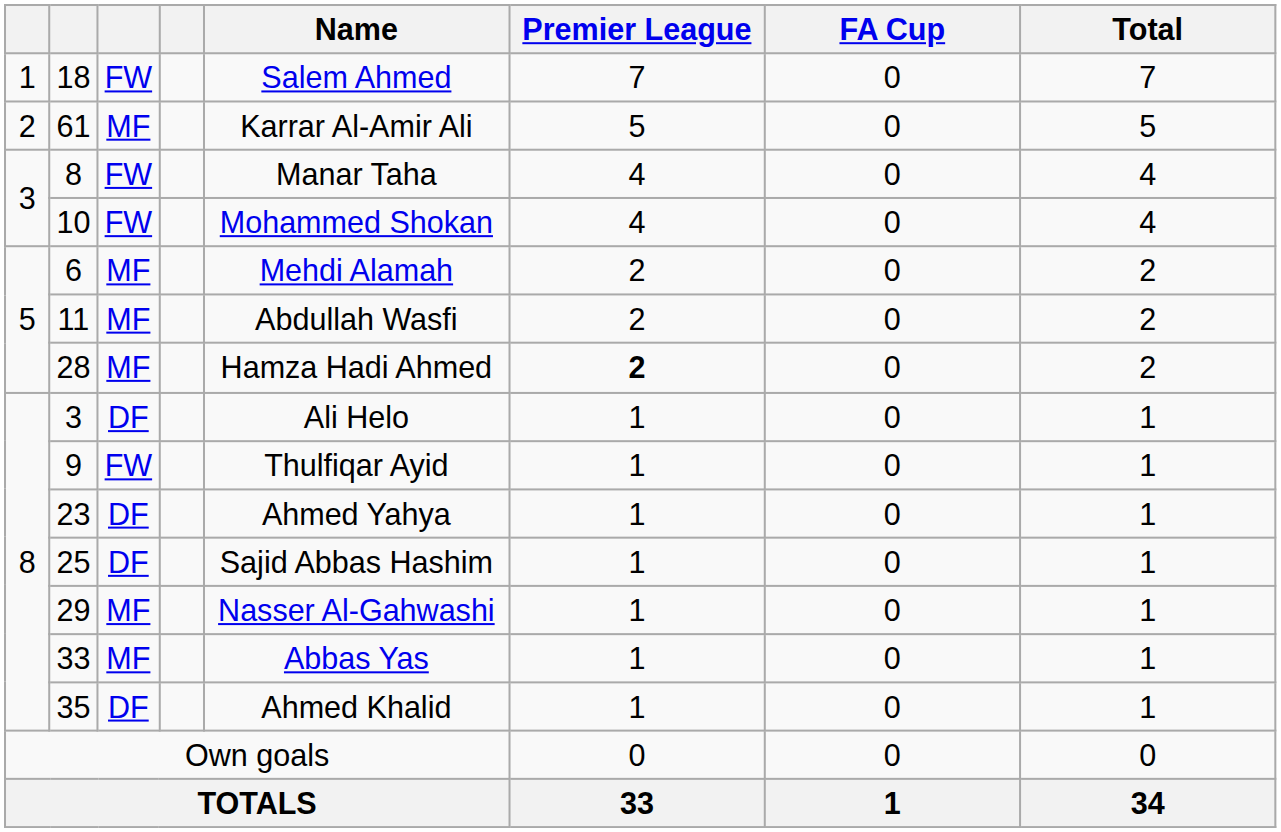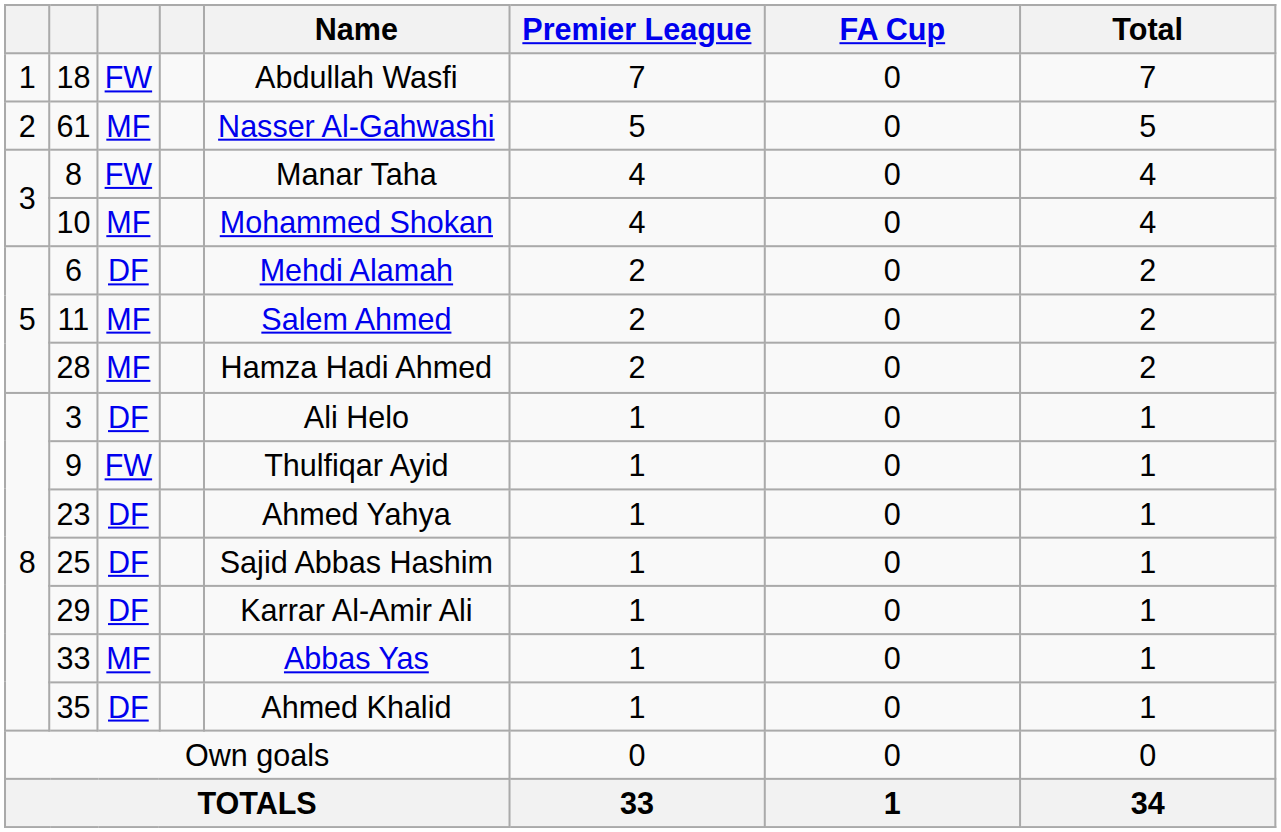18 | Name: Salem Ahmed -> Abdullah Wasfi
61 | Name: Karrar Al-Amir Ali -> Nasser Al-Gahwashi
10 | column 3: FW -> MF
6 | column 3: MF -> DF
11 | Name: Abdullah Wasfi -> Salem Ahmed
28 | Premier League: bold -> normal
29 | column 3: MF -> DF
29 | Name: Nasser Al-Gahwashi -> Karrar Al-Amir Ali
